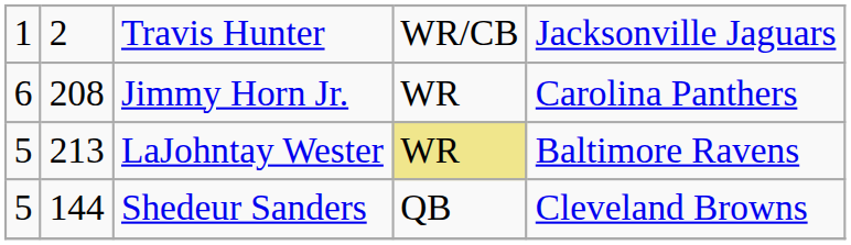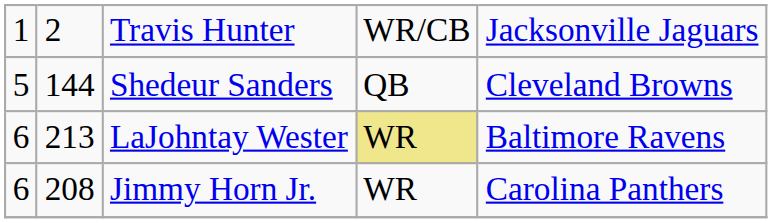rows swapped: Shedeur Sanders <-> Jimmy Horn Jr.
LaJohntay Wester | column 1: 5 -> 6
